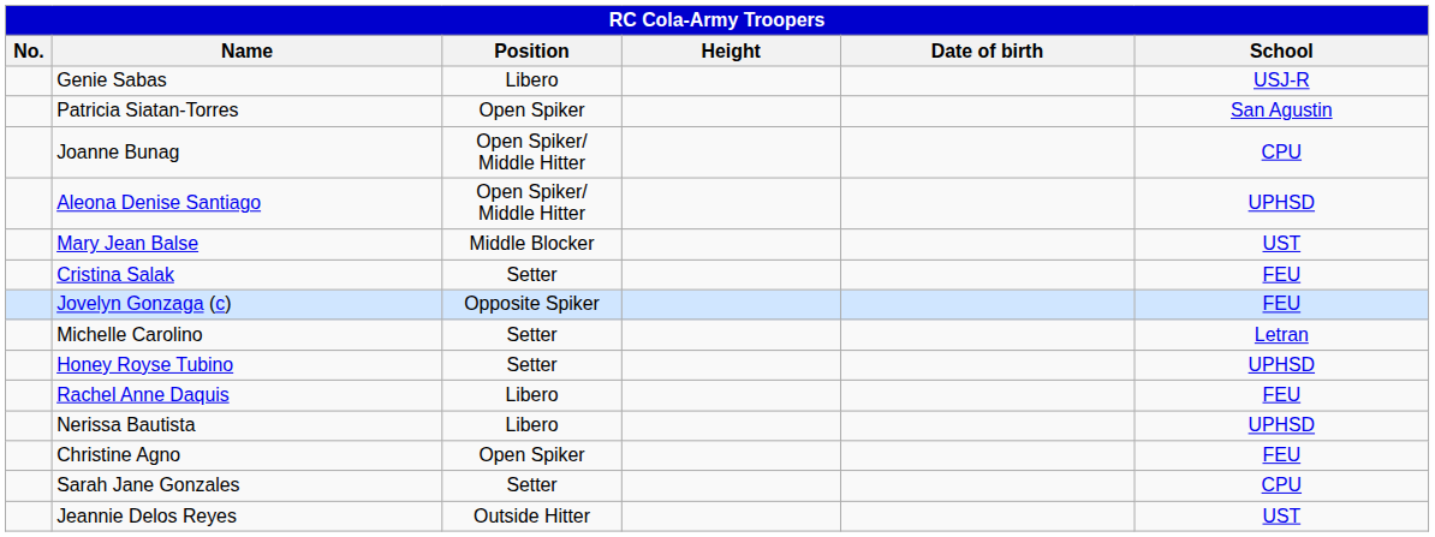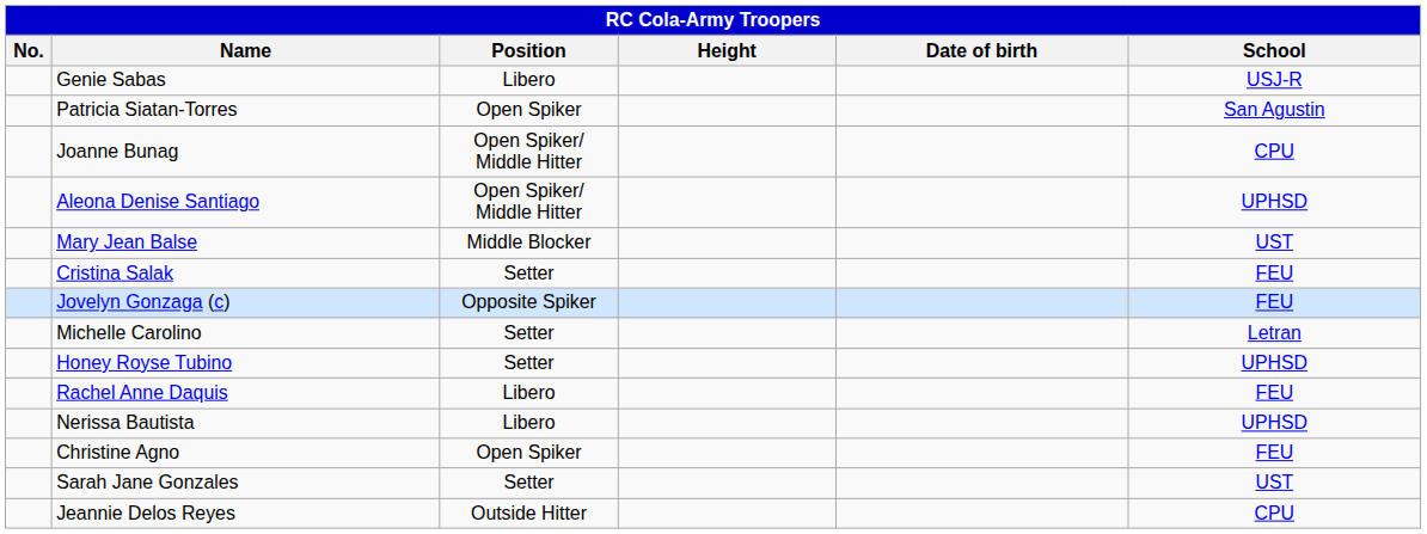Sarah Jane Gonzales | School: CPU -> UST
Jeannie Delos Reyes | School: UST -> CPU
